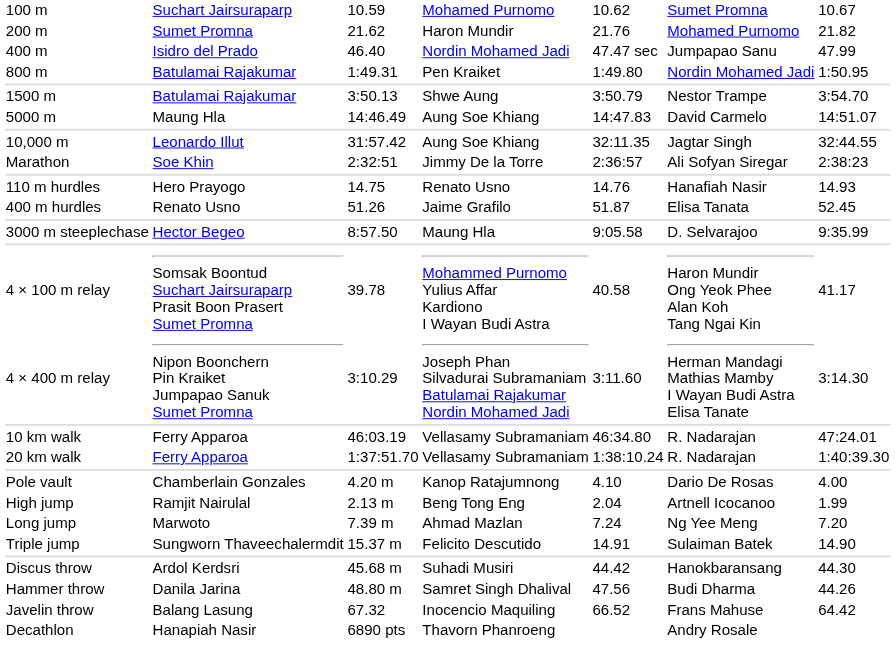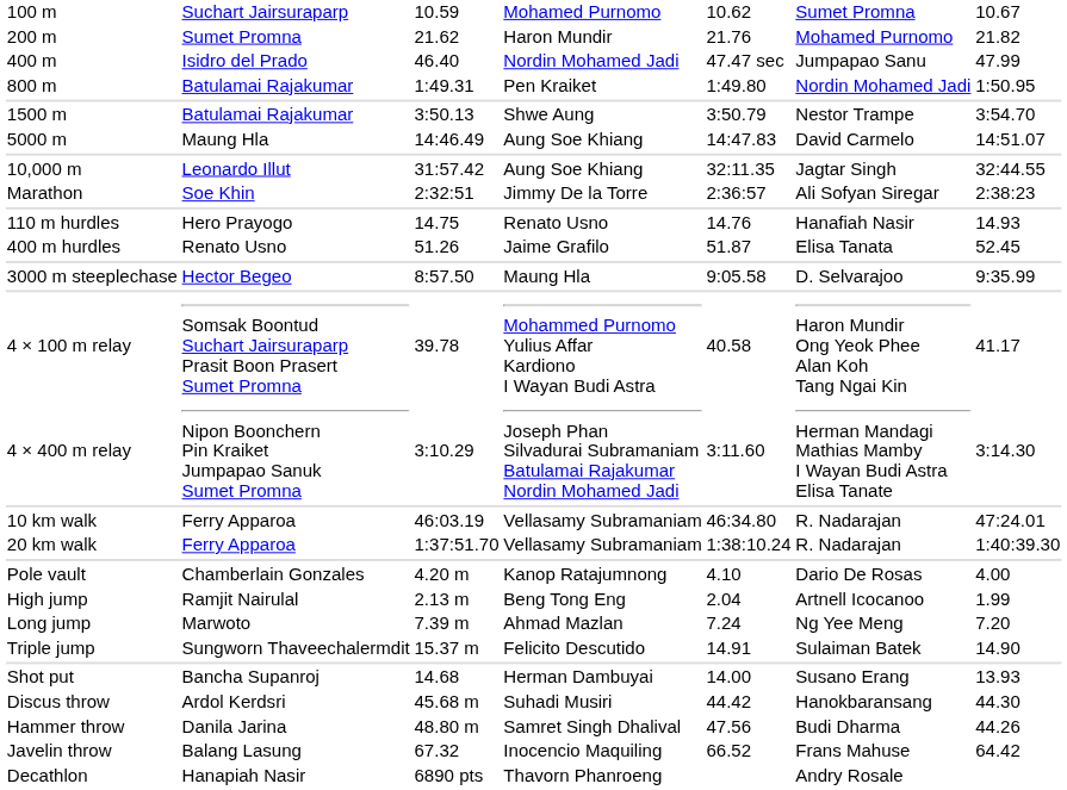+ row: Shot put | Bancha Supanroj | 14.68 | Herman Dambuyai | 14.00 | Susano Erang | 13.93
